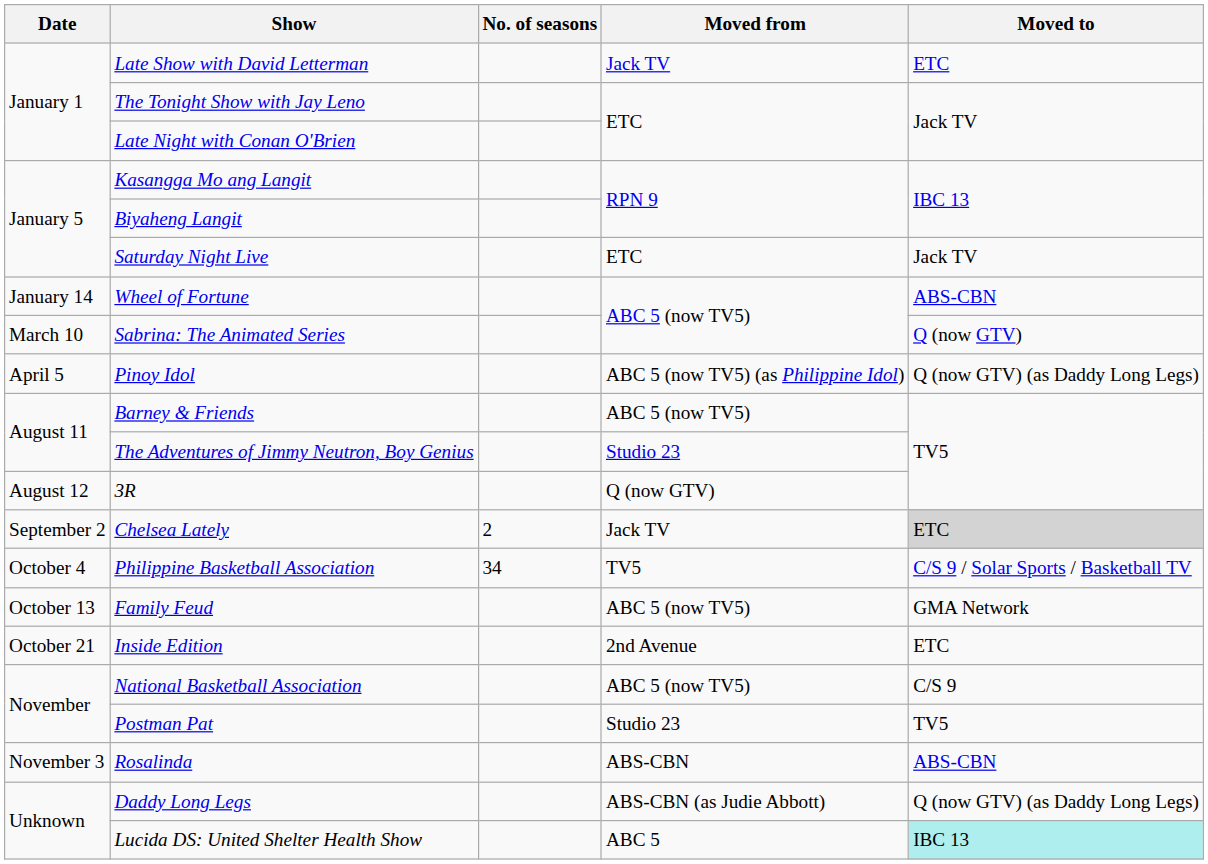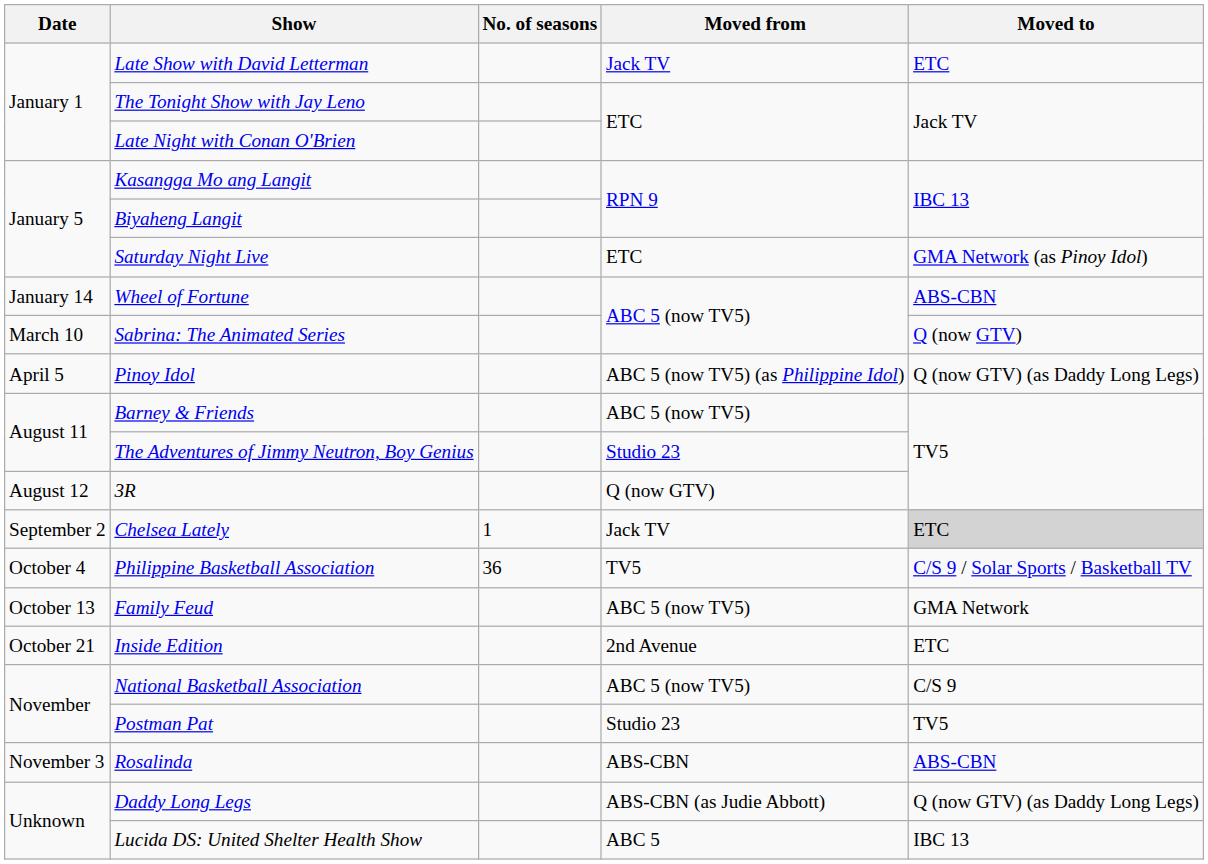Saturday Night Live | Moved to: Jack TV -> GMA Network (as Pinoy Idol)
Chelsea Lately | No. of seasons: 2 -> 1
Philippine Basketball Association | No. of seasons: 34 -> 36
Lucida DS: United Shelter Health Show | Moved to: paleturquoise background -> no background
